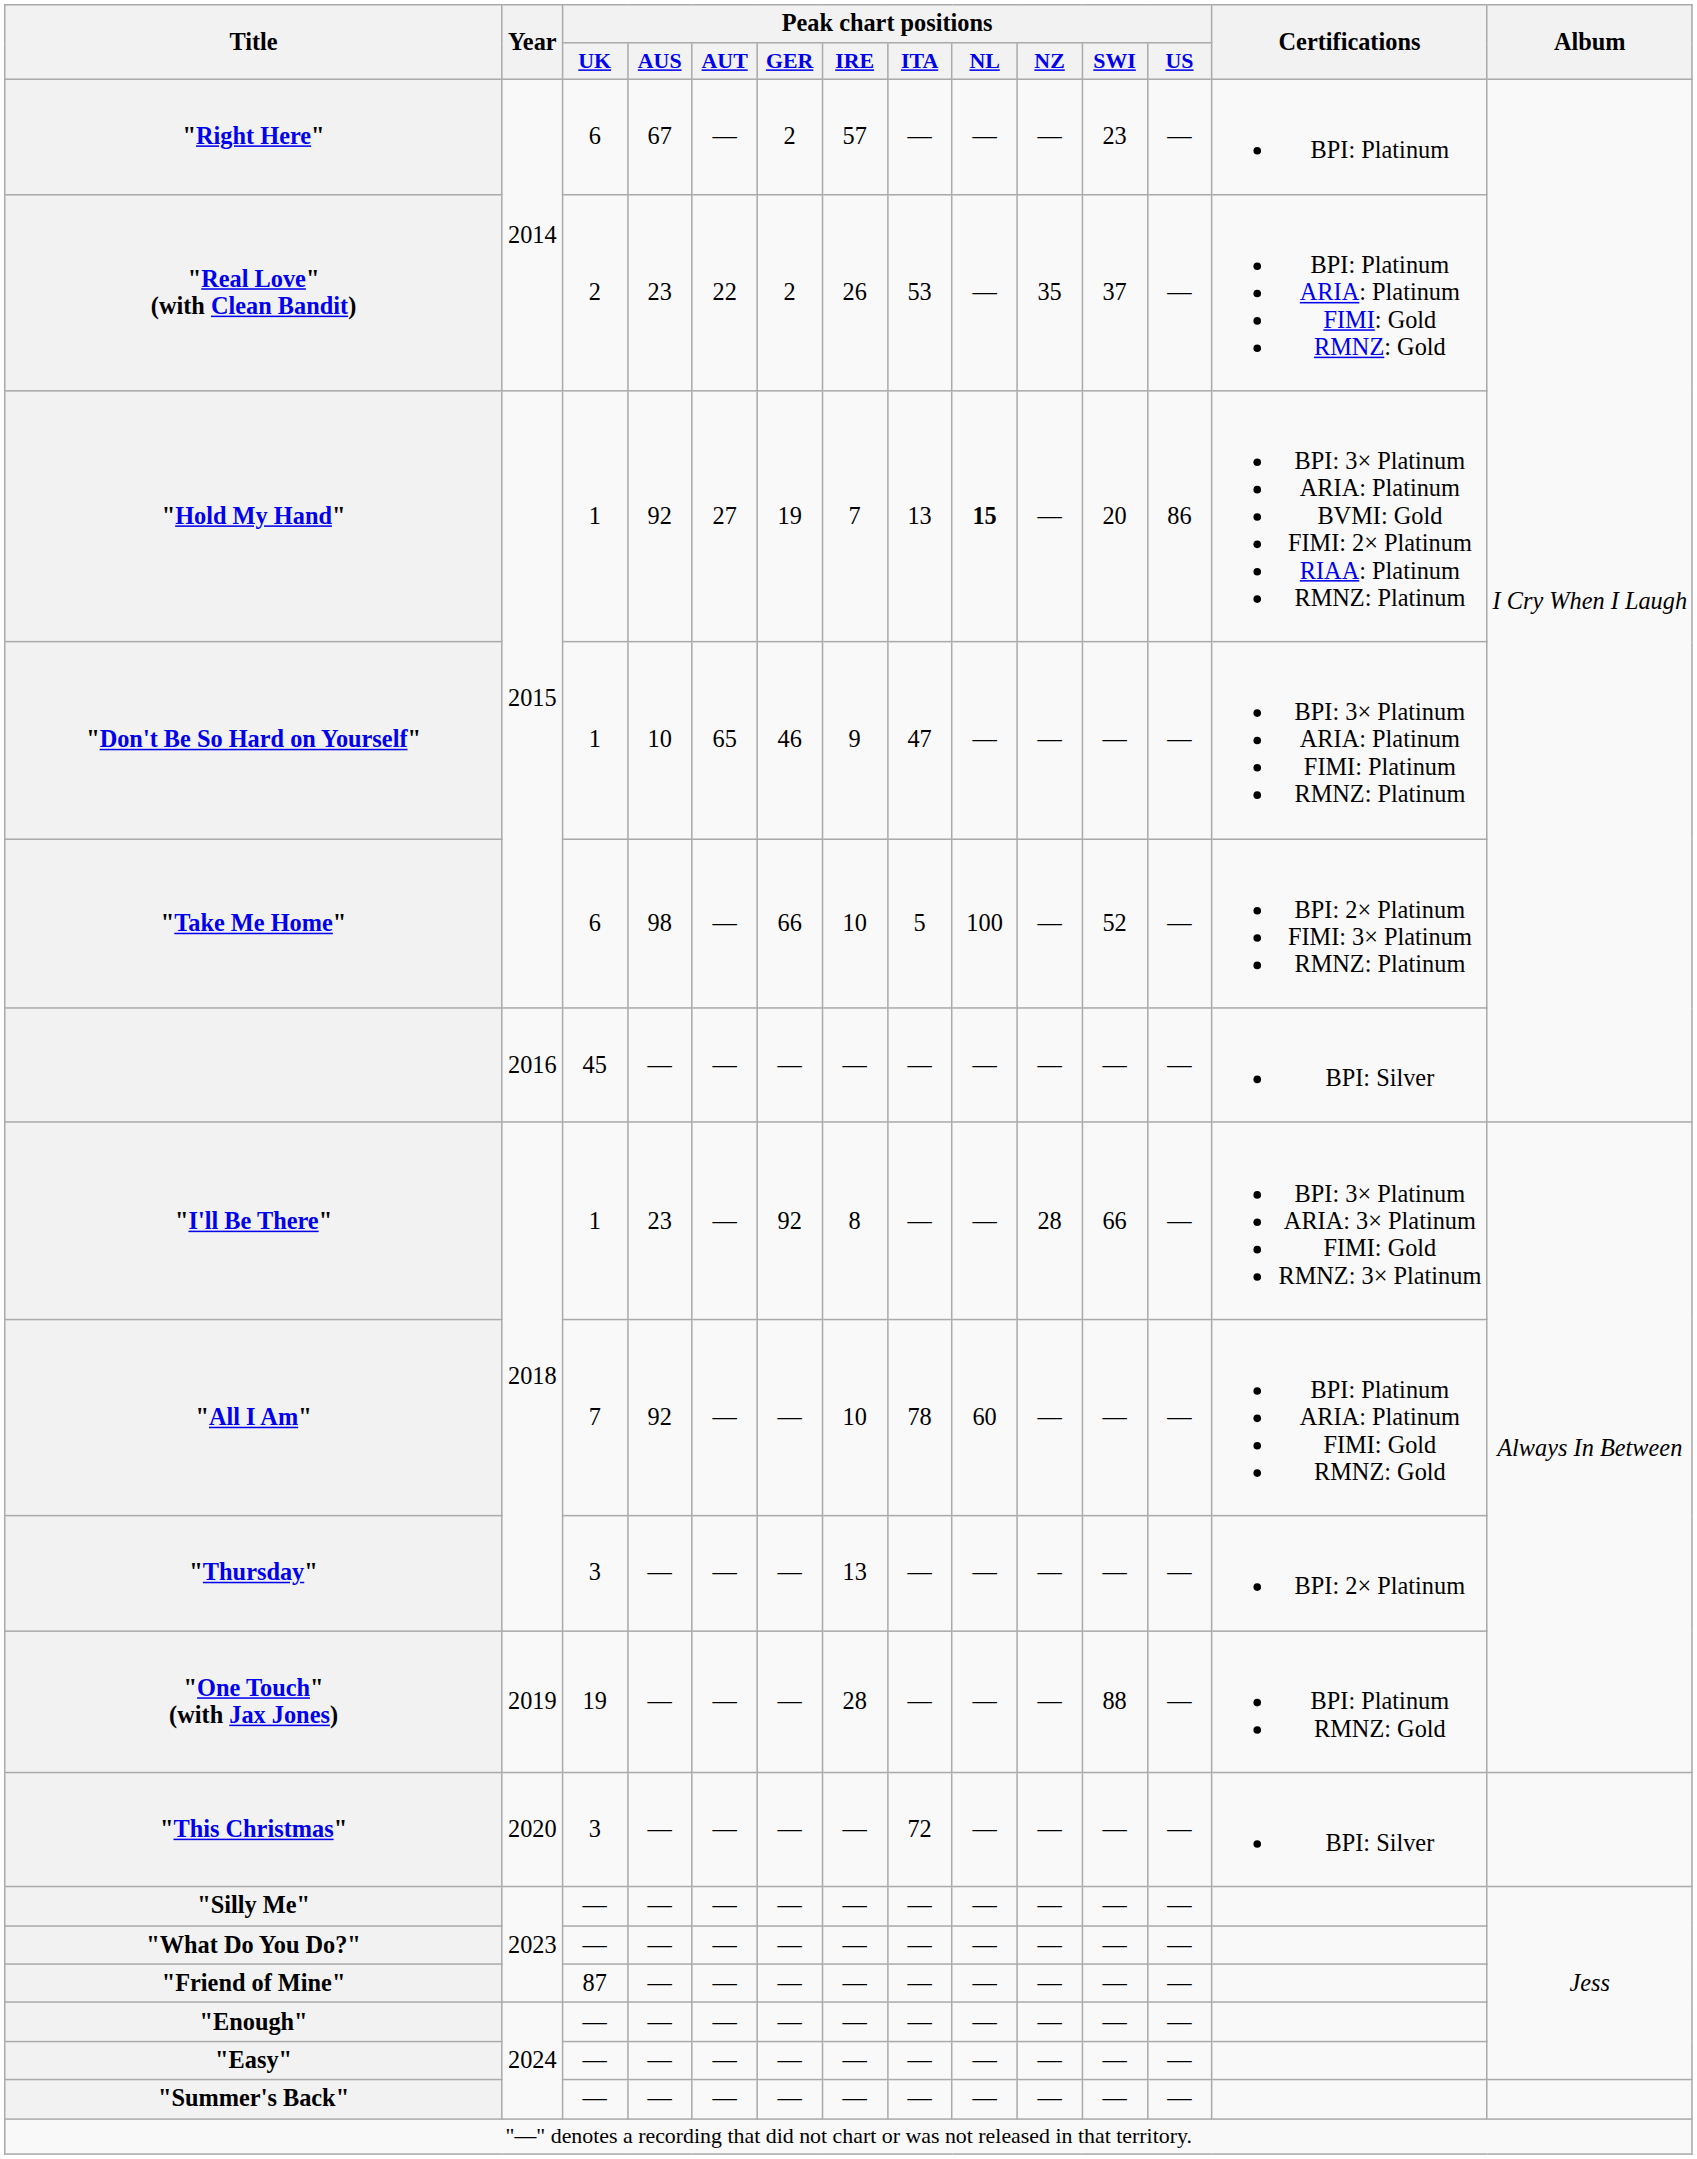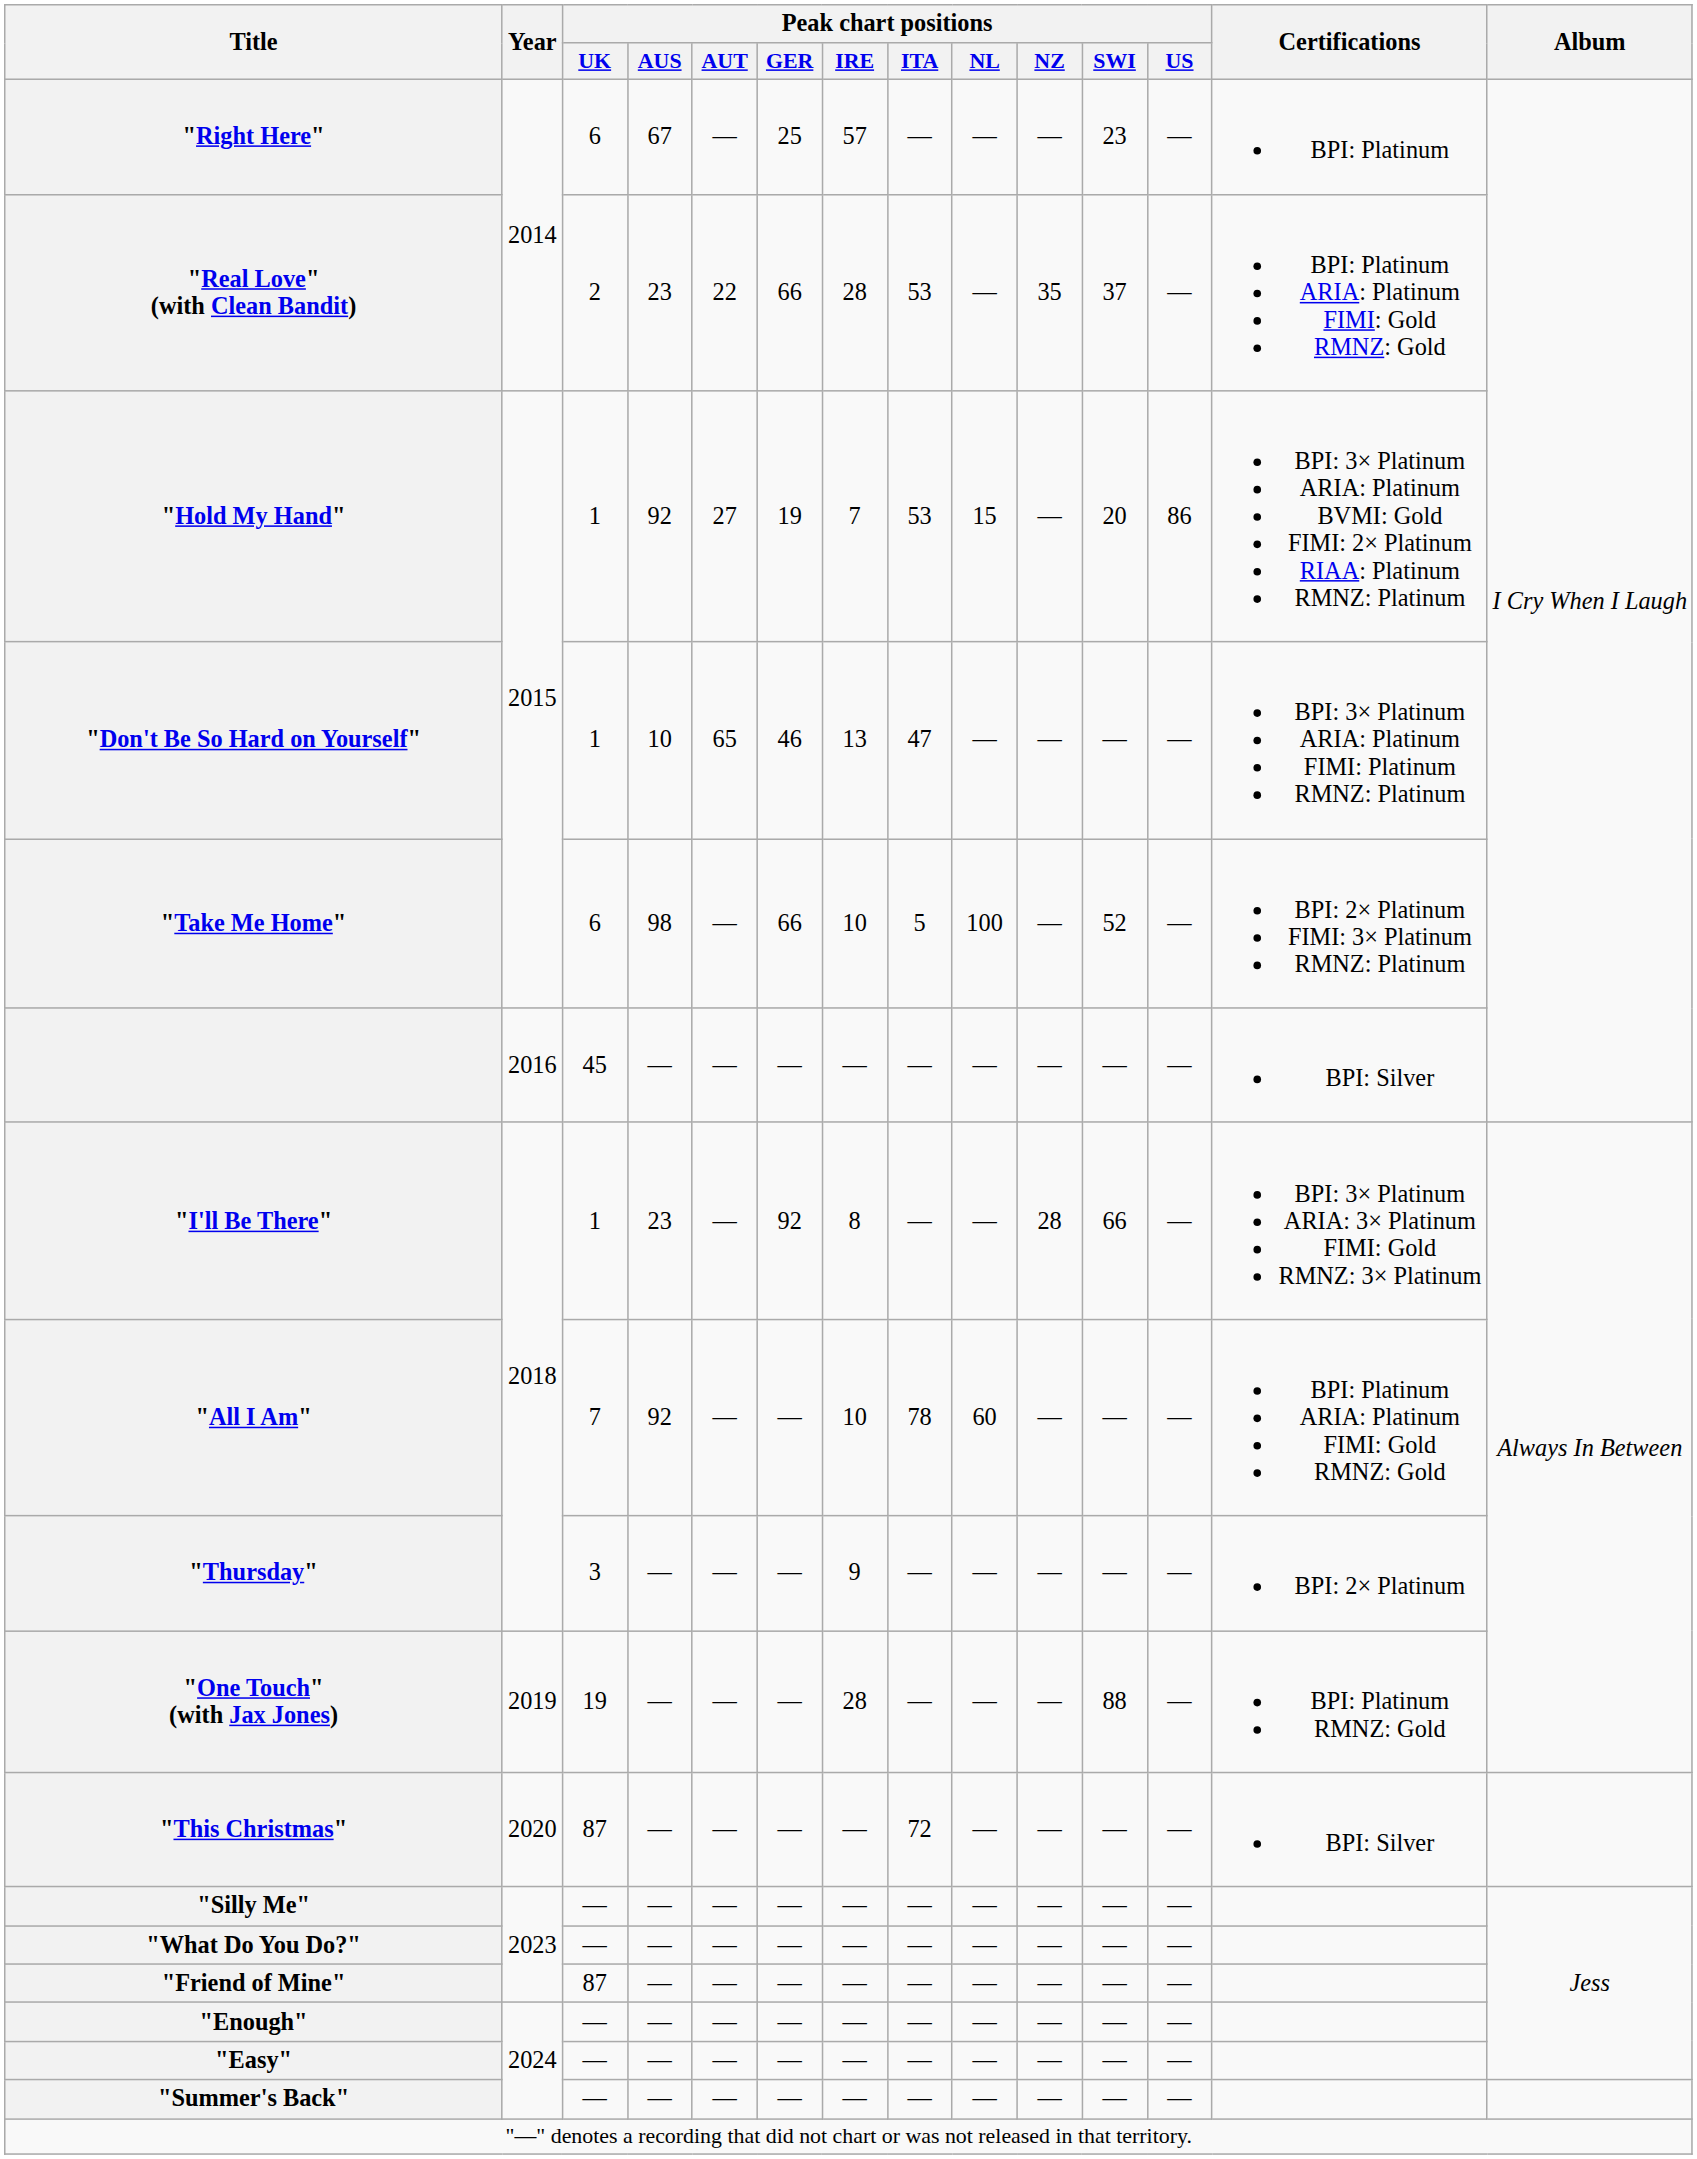"Right Here" | Peak chart positions / GER: 2 -> 25
"Real Love" (with Clean Bandit) | Peak chart positions / GER: 2 -> 66
"Real Love" (with Clean Bandit) | Peak chart positions / IRE: 26 -> 28
"Hold My Hand" | Peak chart positions / ITA: 13 -> 53
"Hold My Hand" | Peak chart positions / NL: bold -> normal
"Don't Be So Hard on Yourself" | Peak chart positions / IRE: 9 -> 13
"Thursday" | Peak chart positions / IRE: 13 -> 9
"This Christmas" | Peak chart positions / UK: 3 -> 87
